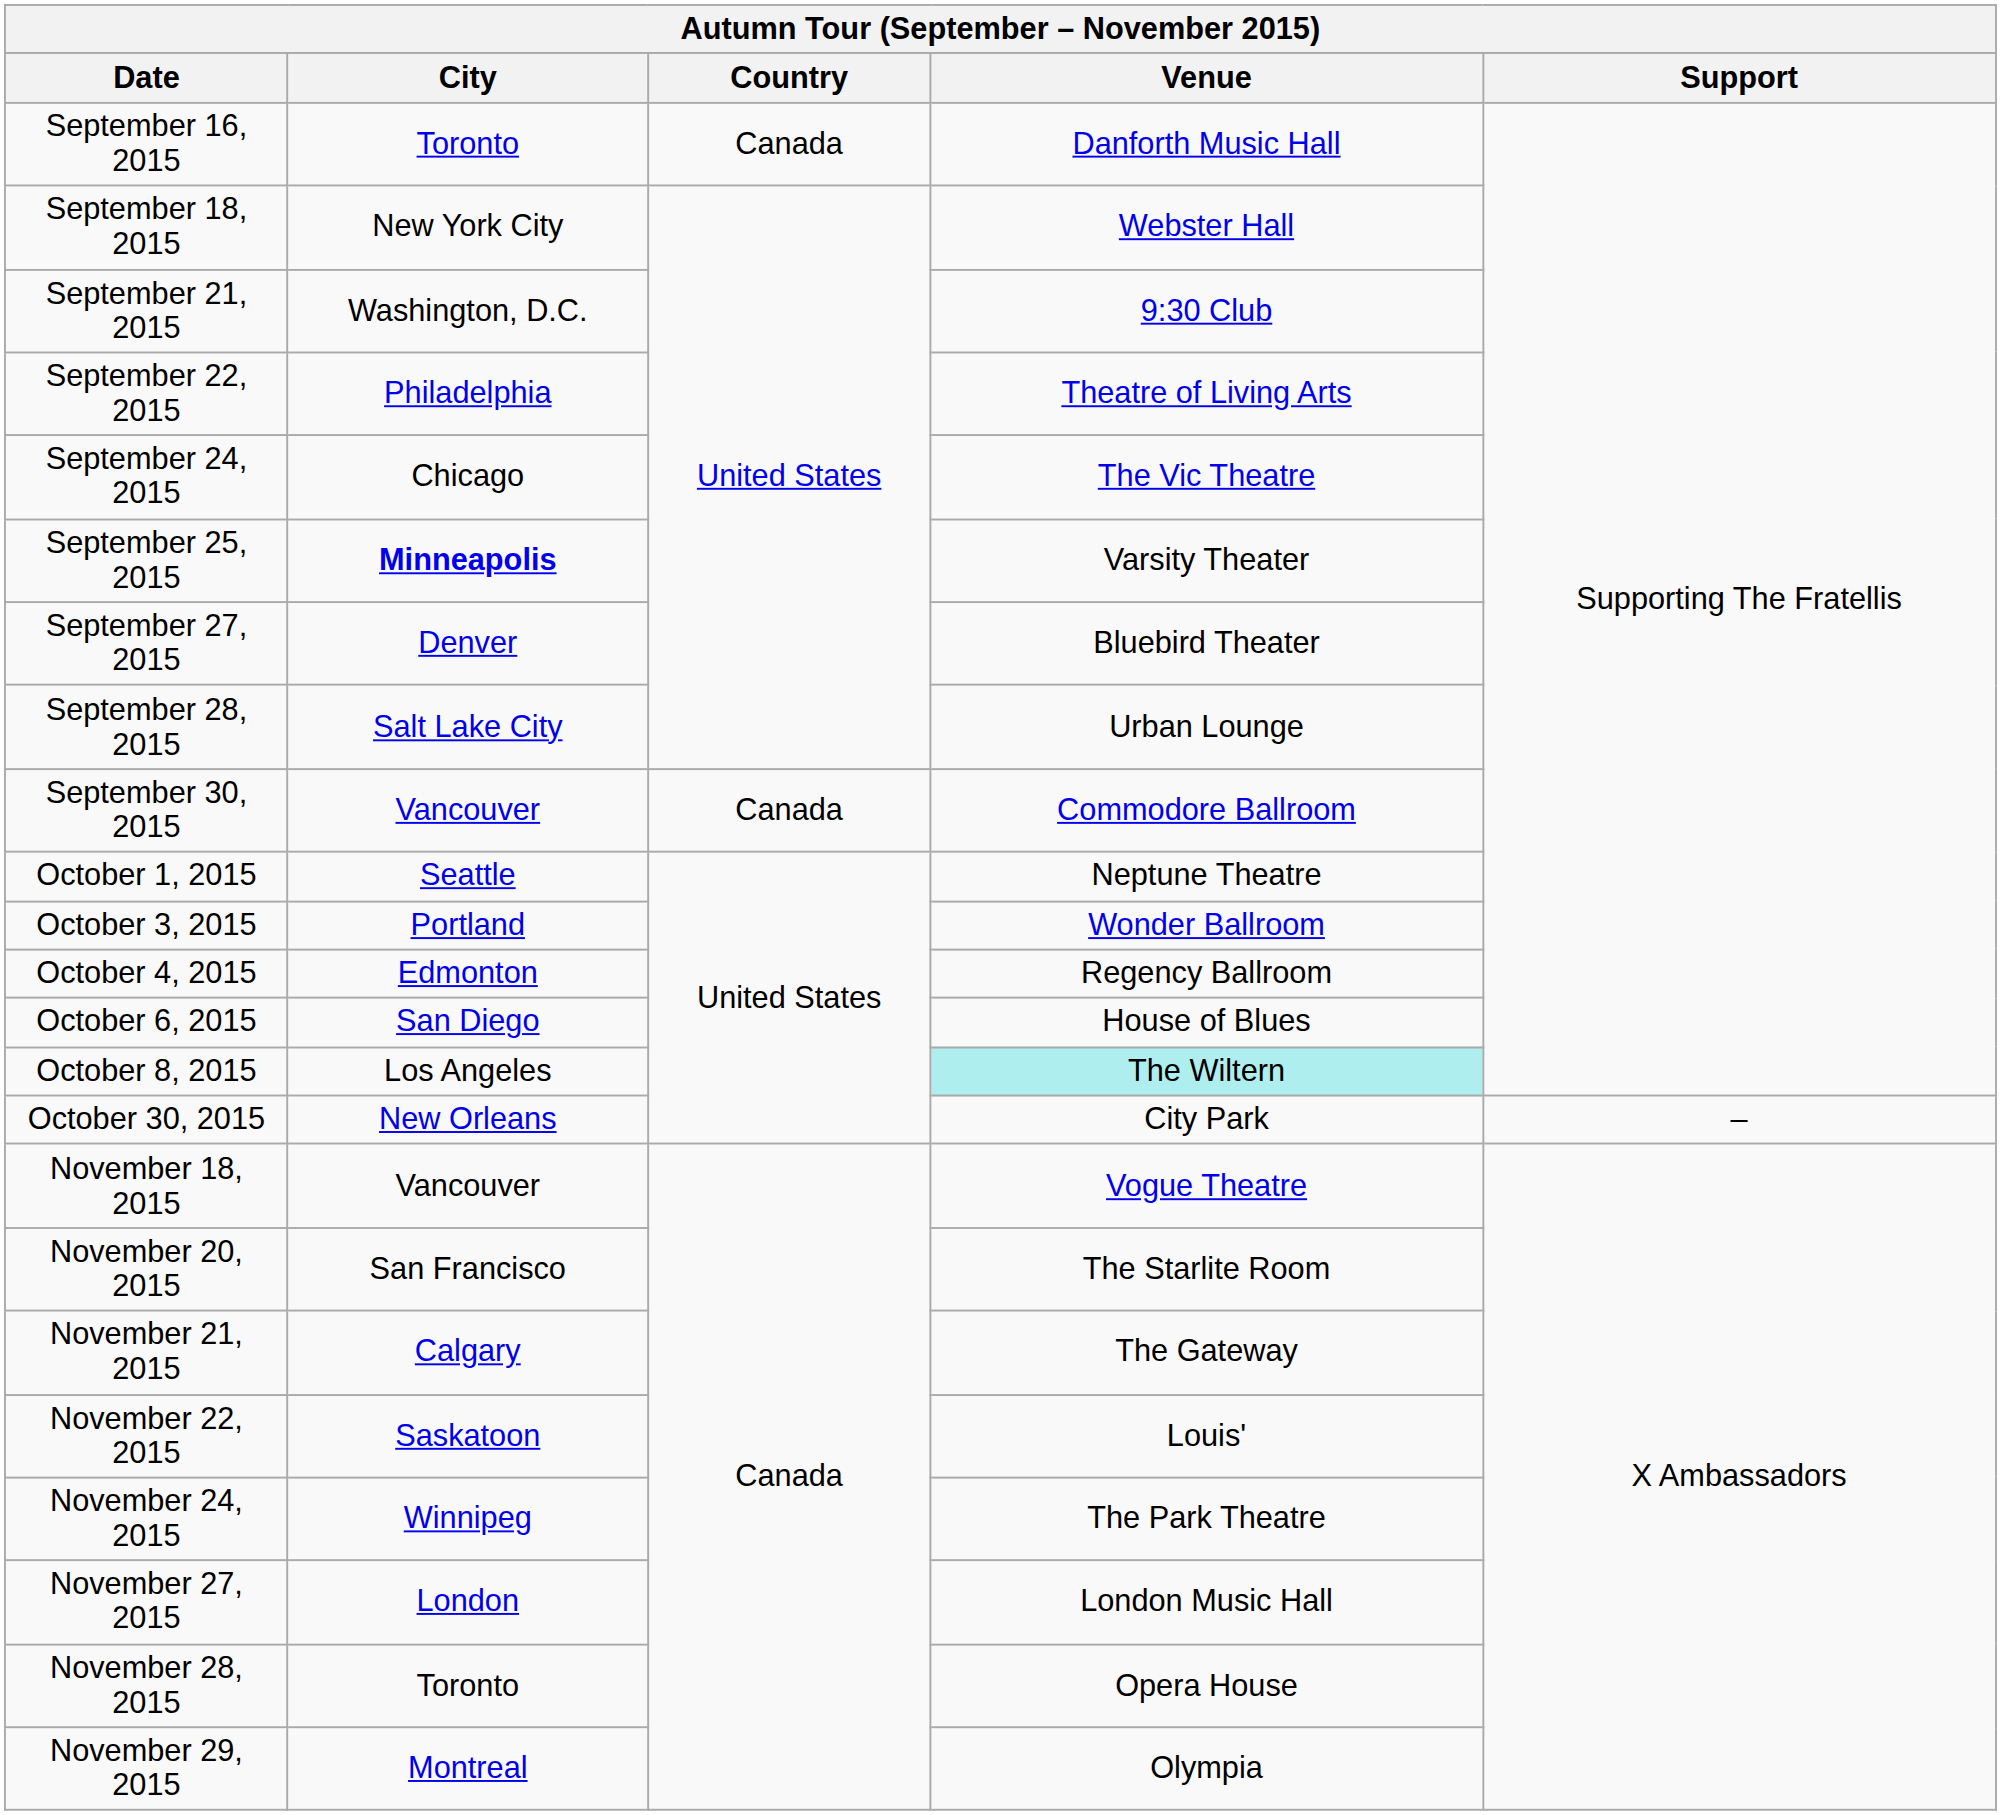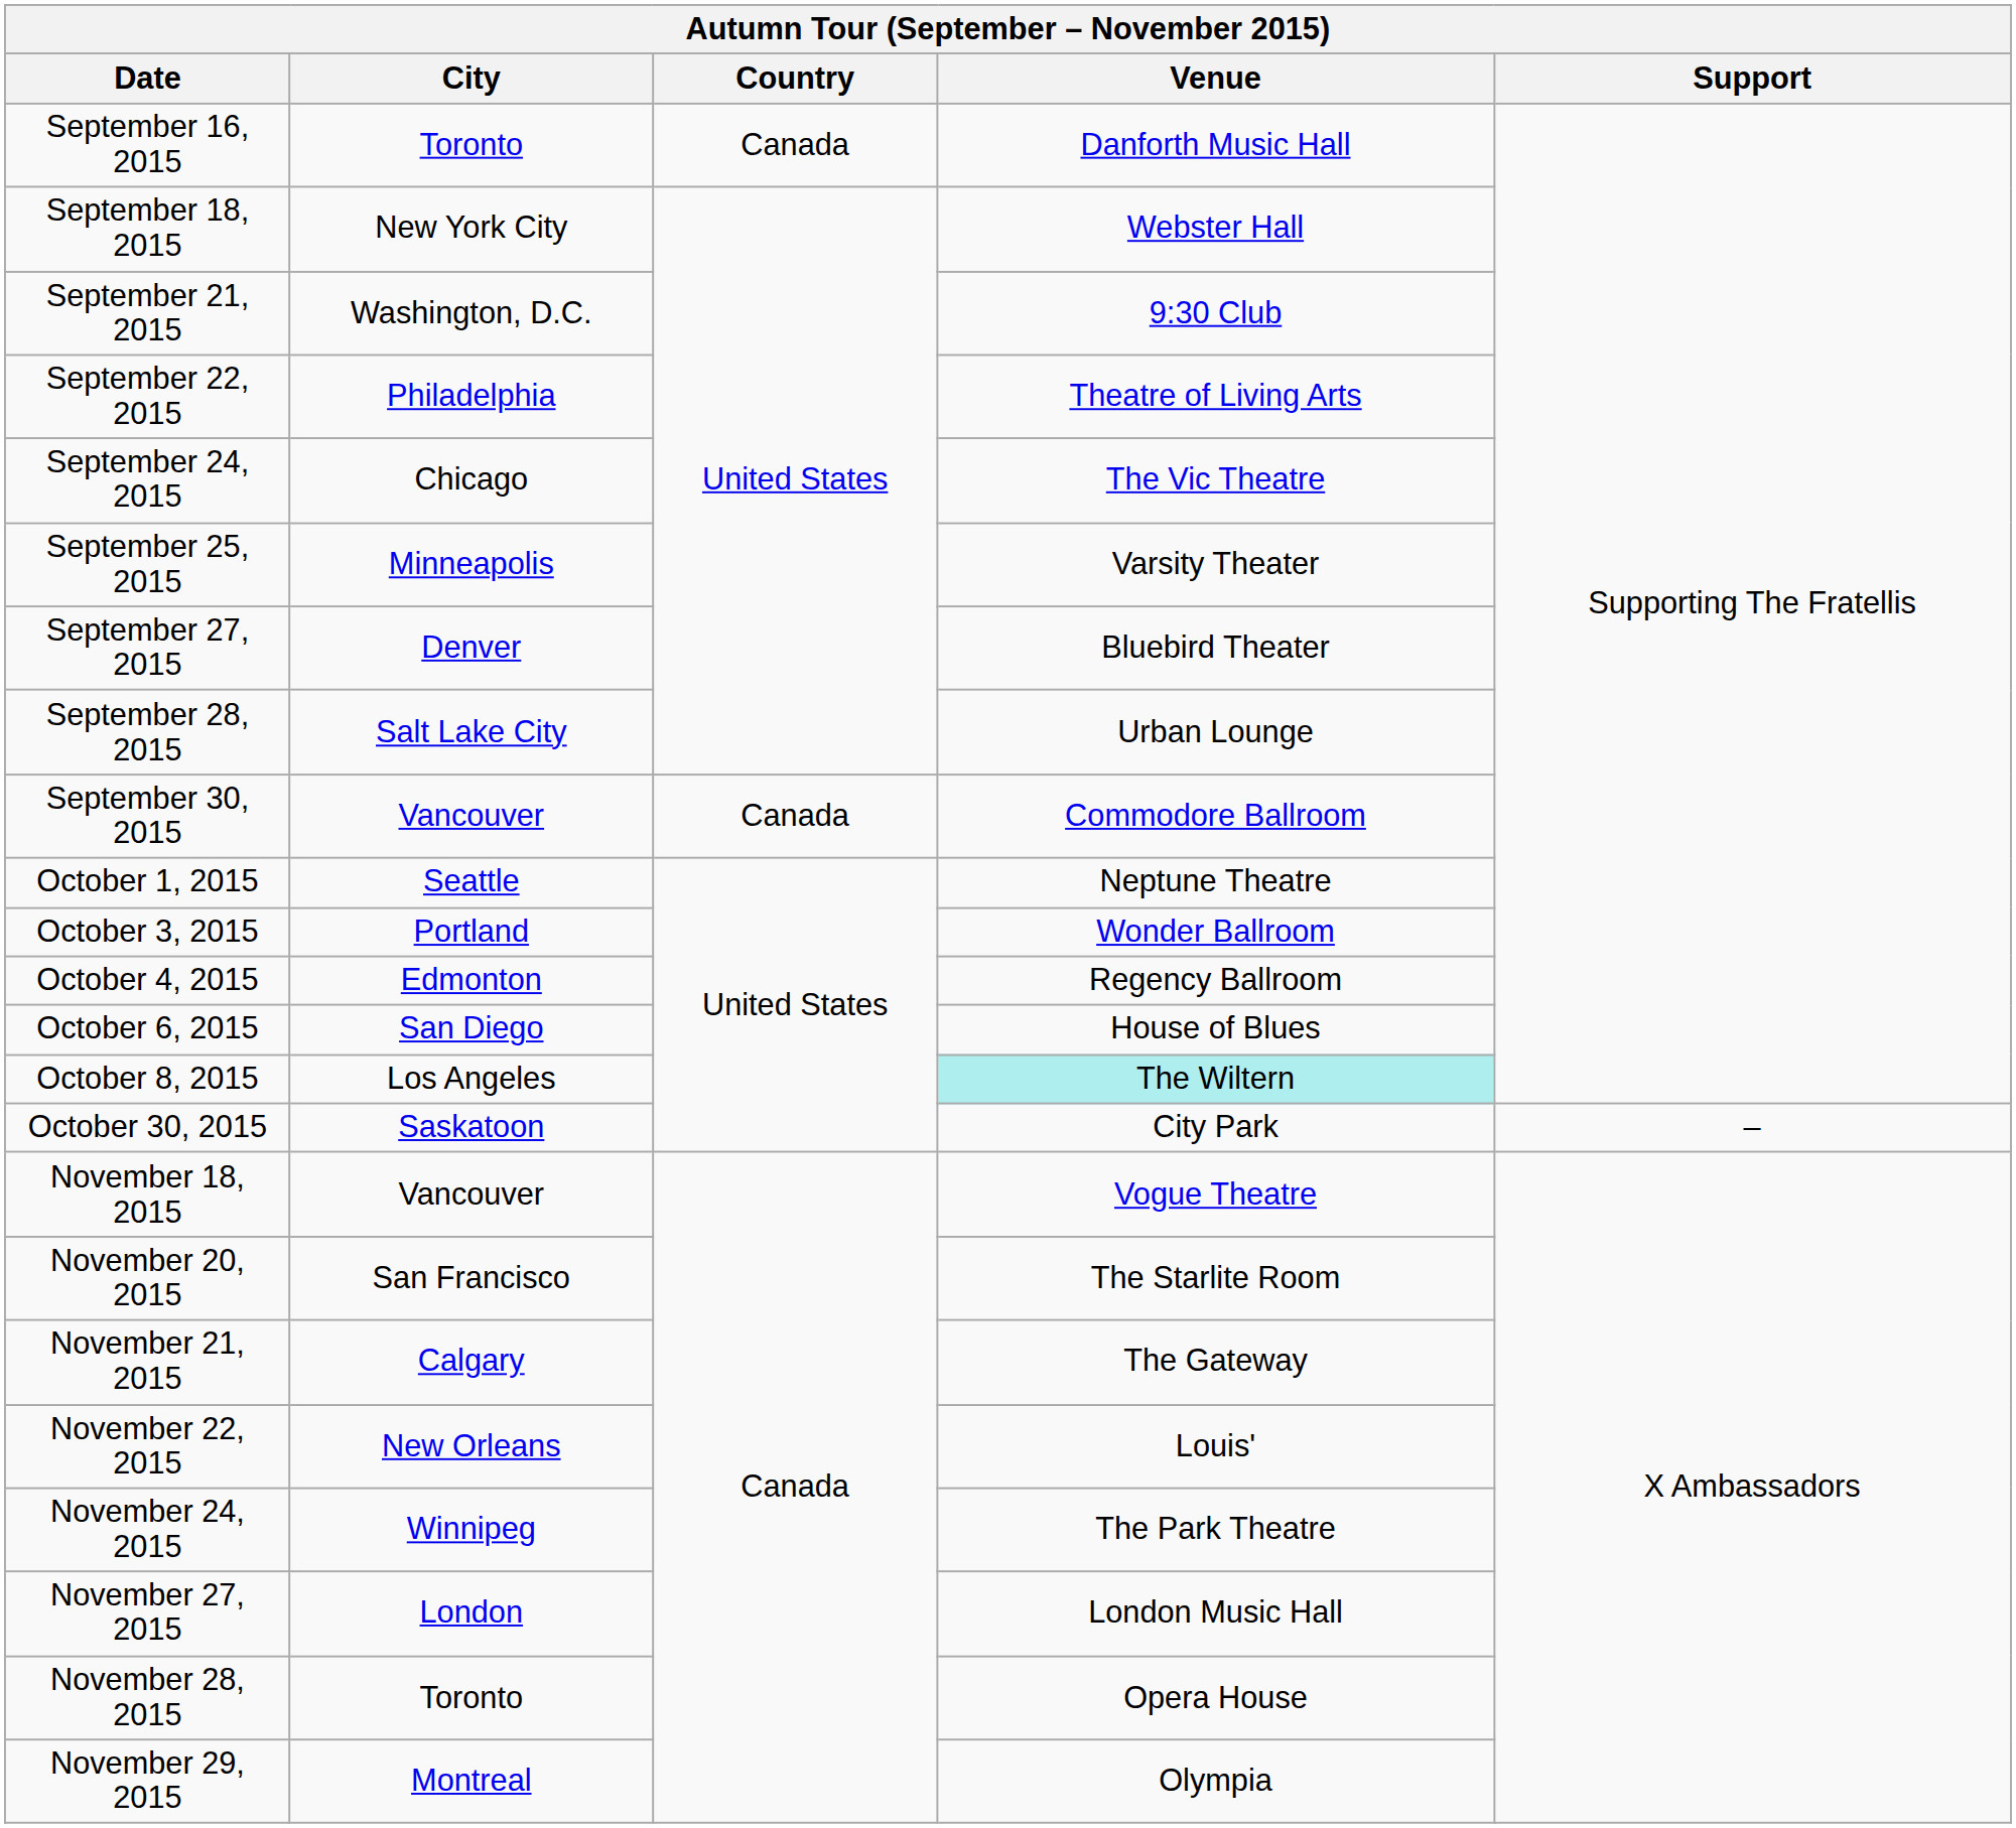September 25, 2015 | City: bold -> normal
October 30, 2015 | City: New Orleans -> Saskatoon
November 22, 2015 | City: Saskatoon -> New Orleans
